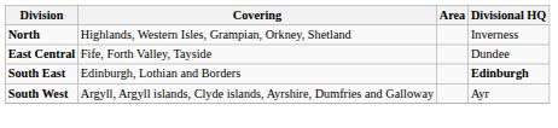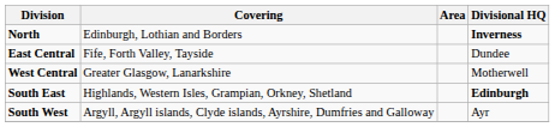North | Covering: Highlands, Western Isles, Grampian, Orkney, Shetland -> Edinburgh, Lothian and Borders
North | Divisional HQ: normal -> bold
+ row: West Central | Greater Glasgow, Lanarkshire | Motherwell
South East | Covering: Edinburgh, Lothian and Borders -> Highlands, Western Isles, Grampian, Orkney, Shetland
